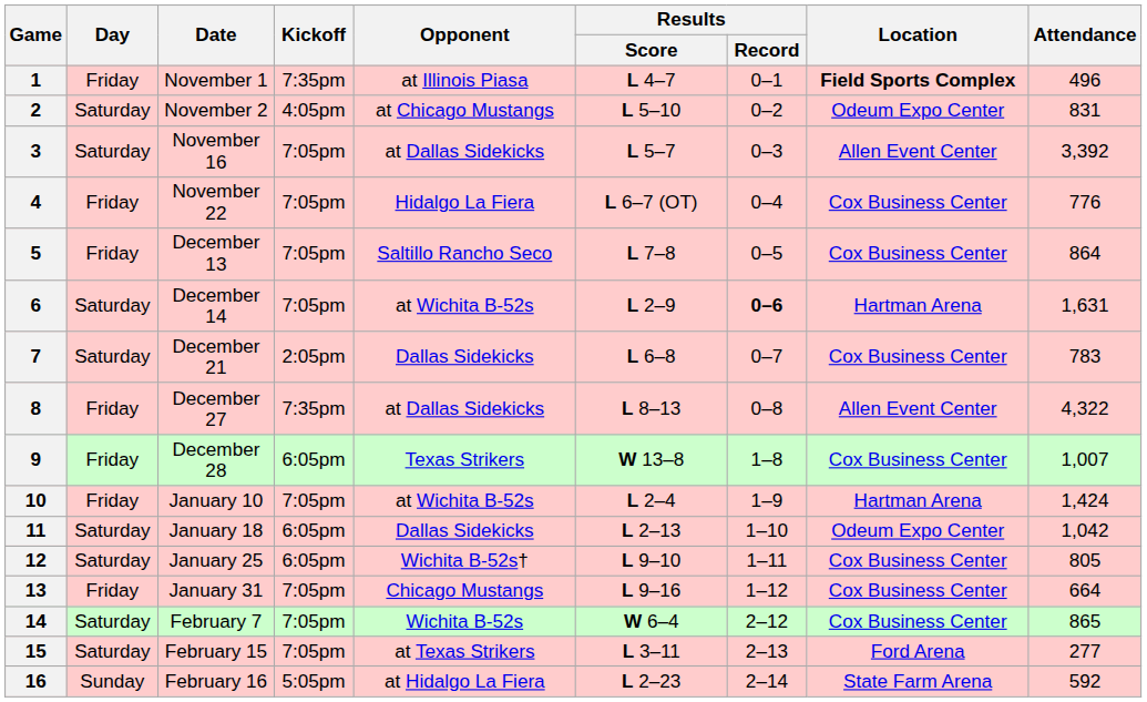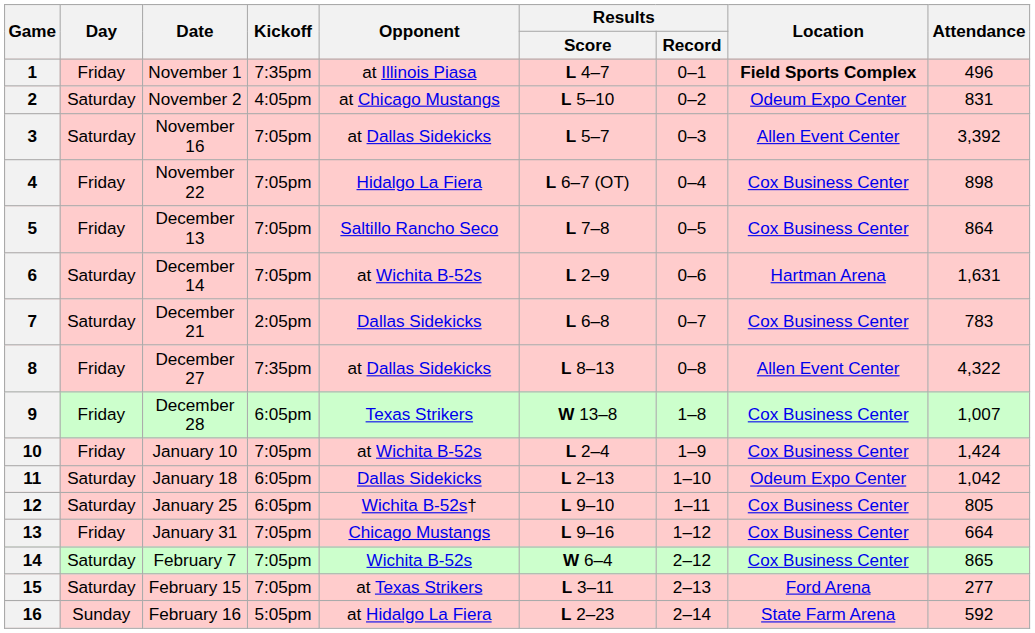4 | Attendance: 776 -> 898
6 | Results / Record: bold -> normal
10 | Location: Hartman Arena -> Cox Business Center
